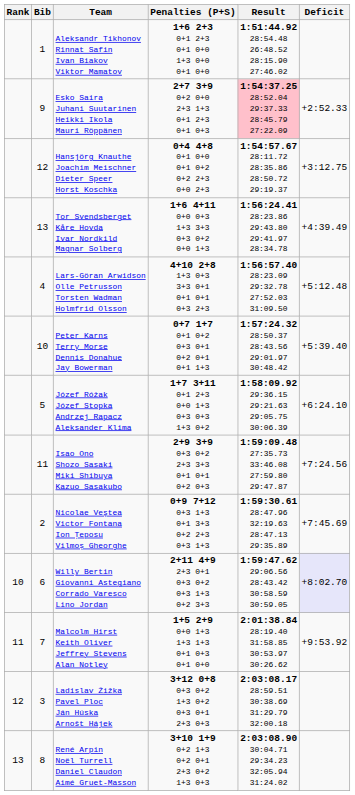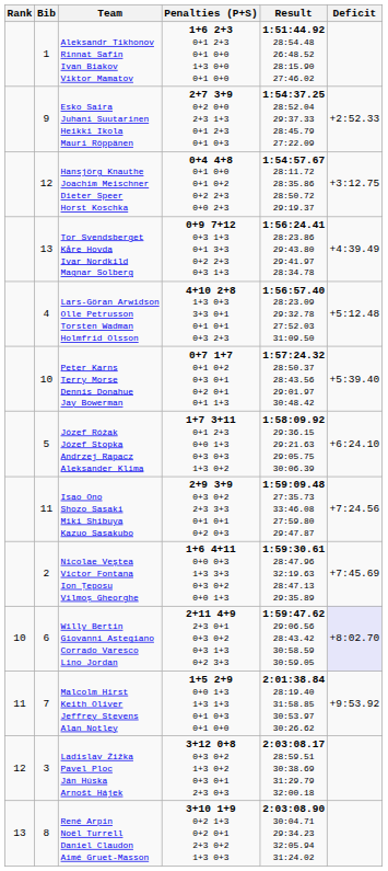Esko Saira Juhani Suutarinen Heikki Ikola Mauri Röppänen | Result: pink background -> no background
Tor Svendsberget Kåre Hovda Ivar Nordkild Magnar Solberg | Penalties (P+S): 1+6 4+11 0+0 0+3 1+3 3+3 0+3 0+2 0+0 1+3 -> 0+9 7+12 0+3 1+3 0+1 3+3 0+2 2+3 0+3 1+3
Nicolae Veştea Victor Fontana Ion Ţeposu Vilmoş Gheorghe | Penalties (P+S): 0+9 7+12 0+3 1+3 0+1 3+3 0+2 2+3 0+3 1+3 -> 1+6 4+11 0+0 0+3 1+3 3+3 0+3 0+2 0+0 1+3
